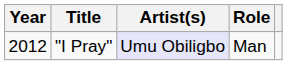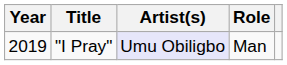"I Pray" | Year: 2012 -> 2019
